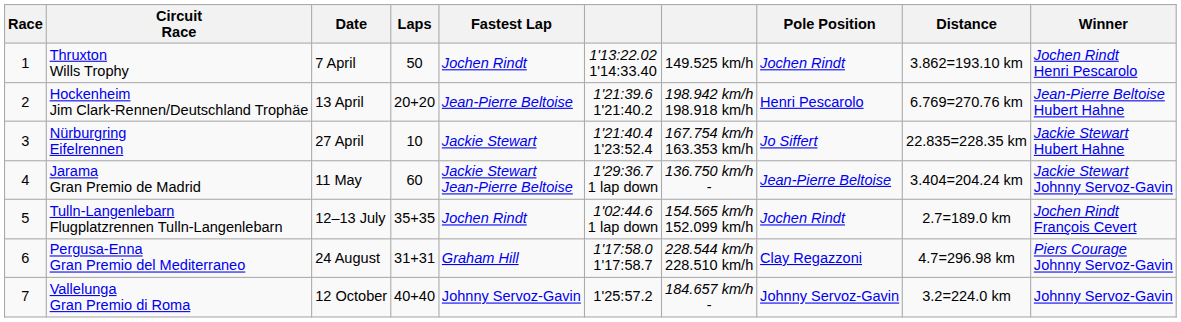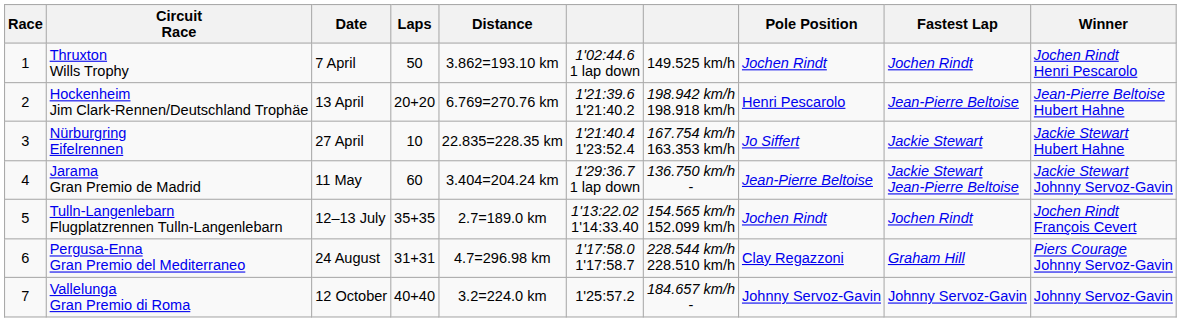columns swapped: Distance <-> Fastest Lap
Thruxton Wills Trophy | column 6: 1'13:22.02 1'14:33.40 -> 1'02:44.6 1 lap down
Tulln-Langenlebarn Flugplatzrennen Tulln-Langenlebarn | column 6: 1'02:44.6 1 lap down -> 1'13:22.02 1'14:33.40
